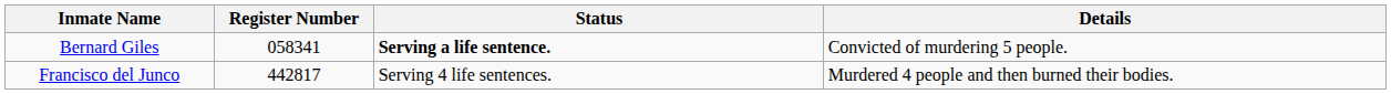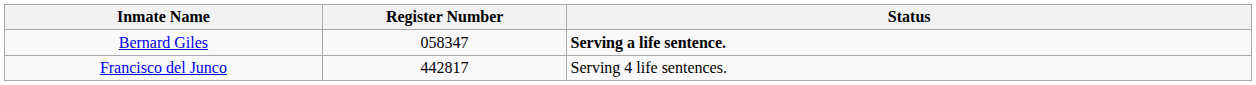- column: Details | Convicted of murdering 5 people. | Murdered 4 people and then burned their bodies.
Bernard Giles | Register Number: 058341 -> 058347
